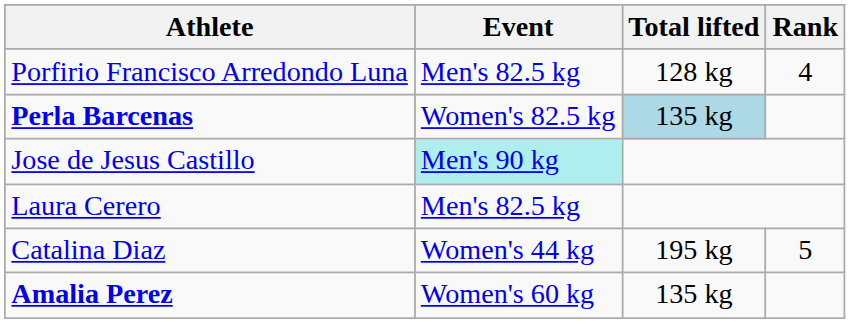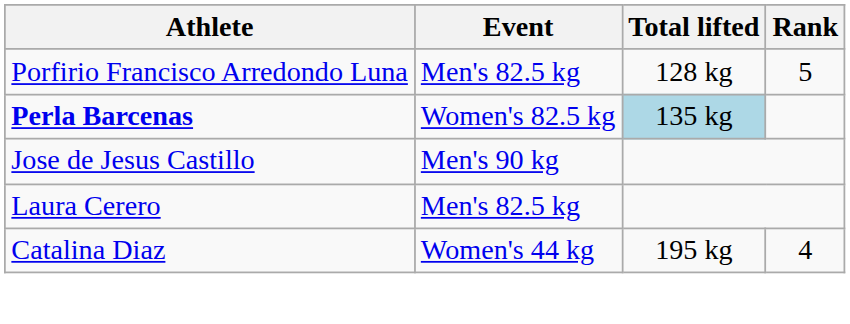Porfirio Francisco Arredondo Luna | Rank: 4 -> 5
Jose de Jesus Castillo | Event: paleturquoise background -> no background
Catalina Diaz | Rank: 5 -> 4
- row: Amalia Perez | Women's 60 kg | 135 kg
